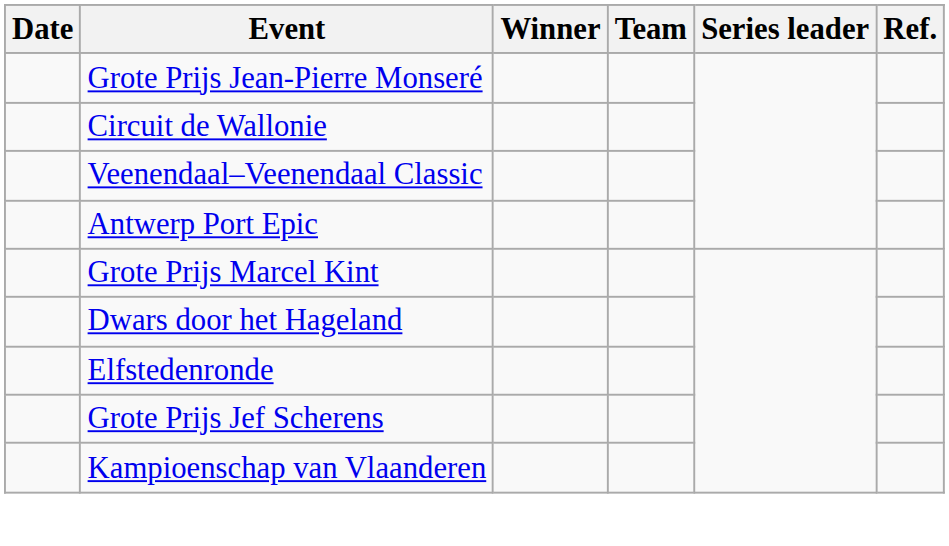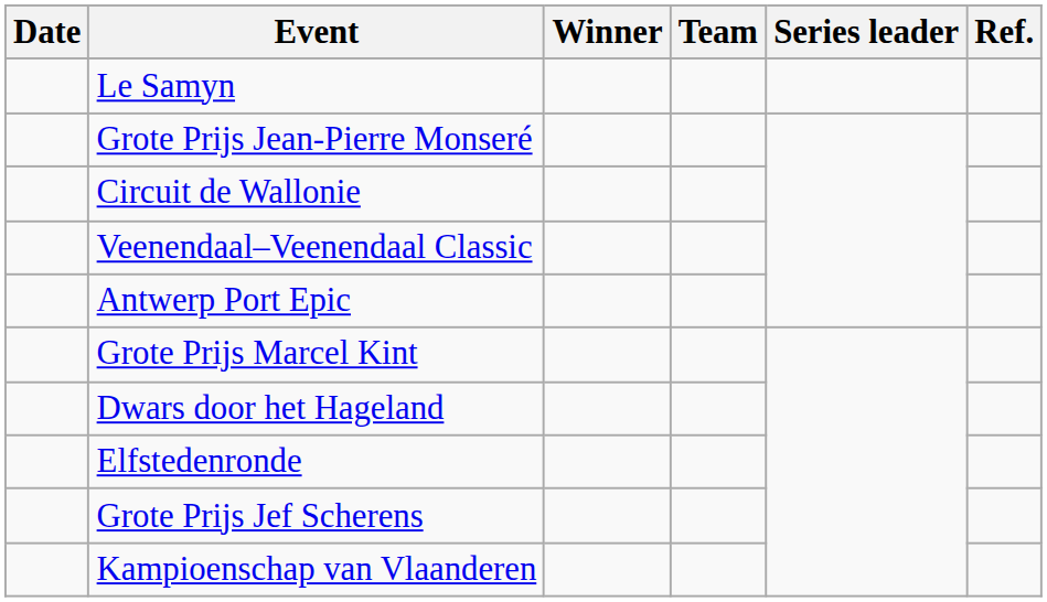+ row: Le Samyn
